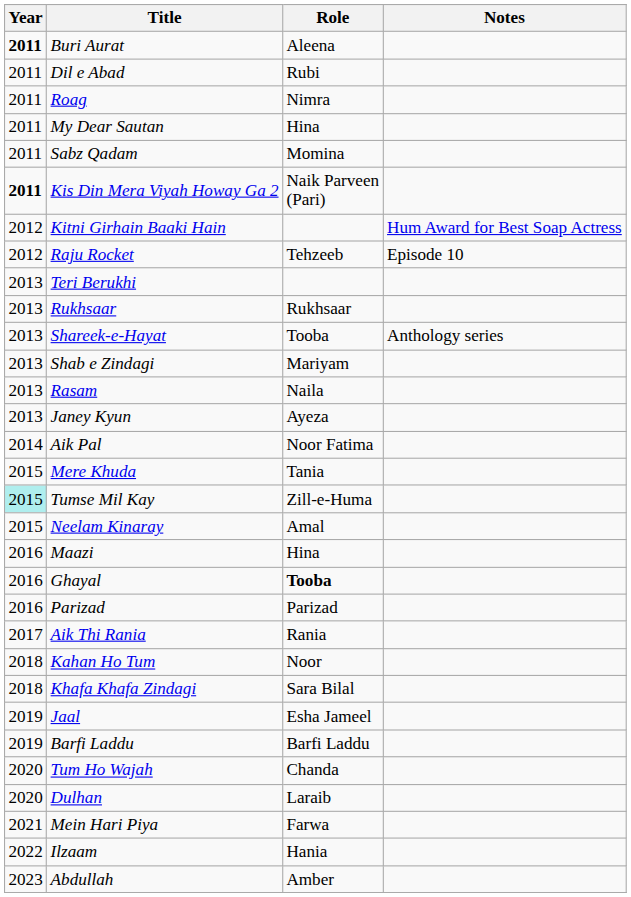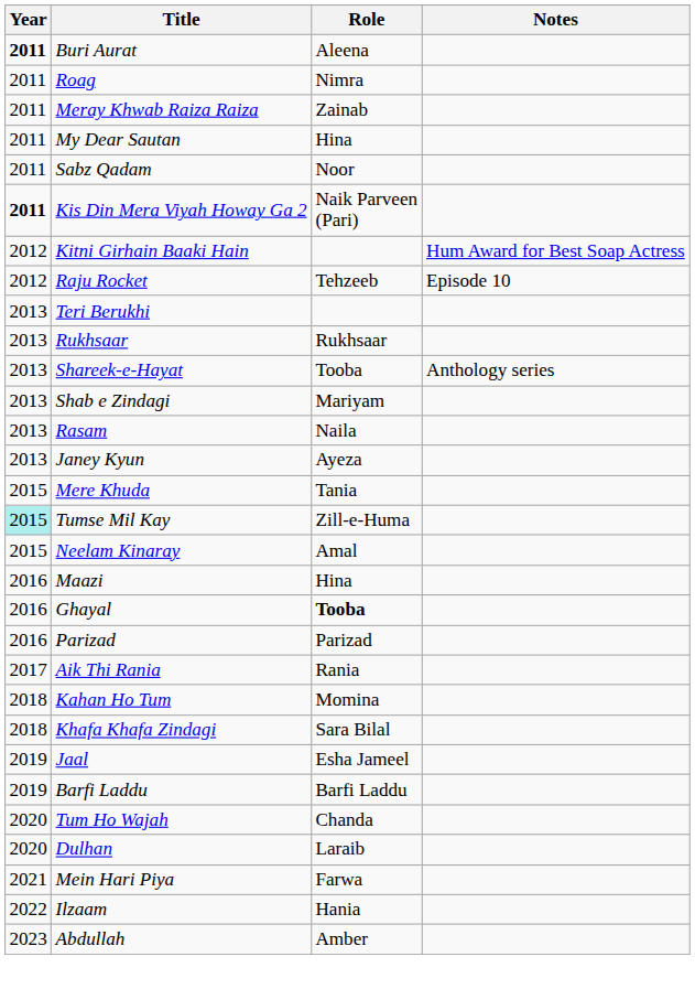- row: 2011 | Dil e Abad | Rubi
+ row: 2011 | Meray Khwab Raiza Raiza | Zainab
Sabz Qadam | Role: Momina -> Noor
- row: 2014 | Aik Pal | Noor Fatima
Kahan Ho Tum | Role: Noor -> Momina
